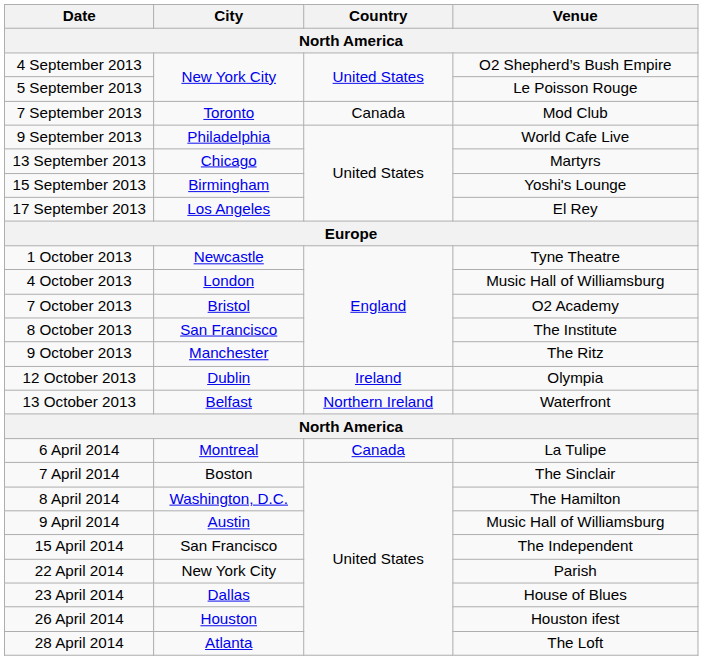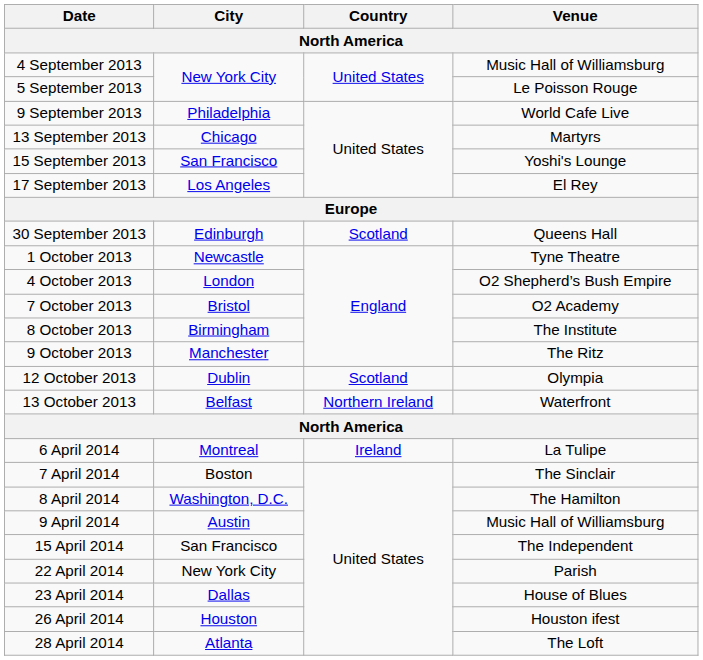4 September 2013 | Venue: O2 Shepherd’s Bush Empire -> Music Hall of Williamsburg
- row: 7 September 2013 | Toronto | Canada | Mod Club
15 September 2013 | City: Birmingham -> San Francisco
+ row: 30 September 2013 | Edinburgh | Scotland | Queens Hall
4 October 2013 | Venue: Music Hall of Williamsburg -> O2 Shepherd’s Bush Empire
8 October 2013 | City: San Francisco -> Birmingham
12 October 2013 | Country: Ireland -> Scotland
6 April 2014 | Country: Canada -> Ireland
